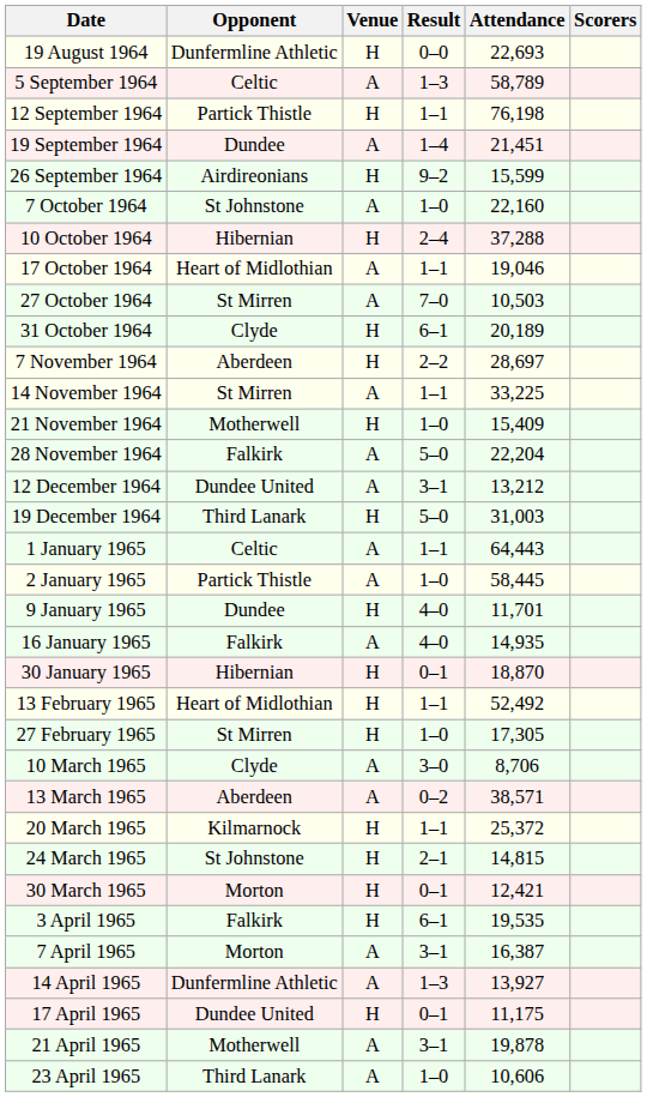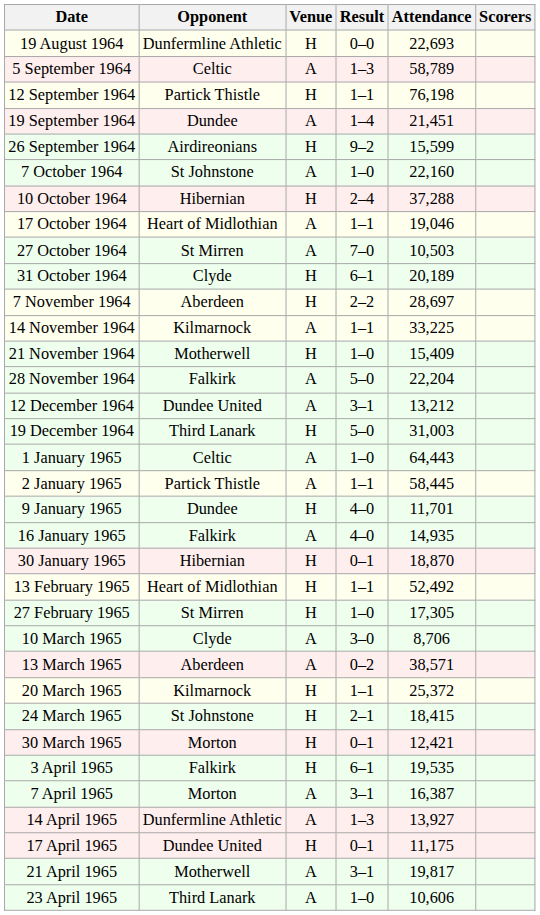14 November 1964 | Opponent: St Mirren -> Kilmarnock
1 January 1965 | Result: 1–1 -> 1–0
2 January 1965 | Result: 1–0 -> 1–1
24 March 1965 | Attendance: 14,815 -> 18,415
21 April 1965 | Attendance: 19,878 -> 19,817
